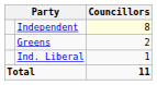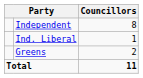Independent | Councillors: lightyellow background -> no background
rows swapped: Ind. Liberal <-> Greens
